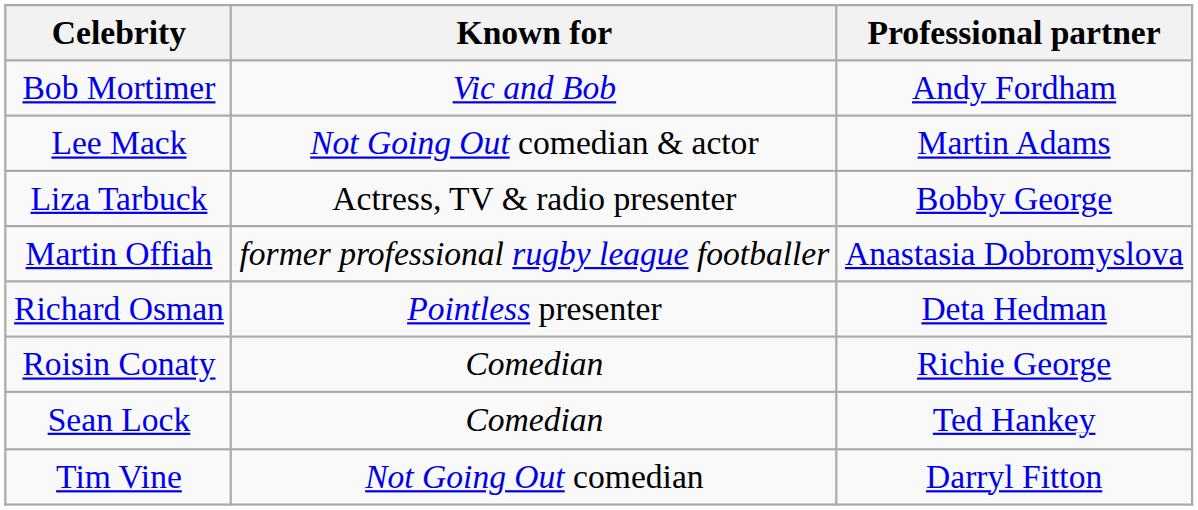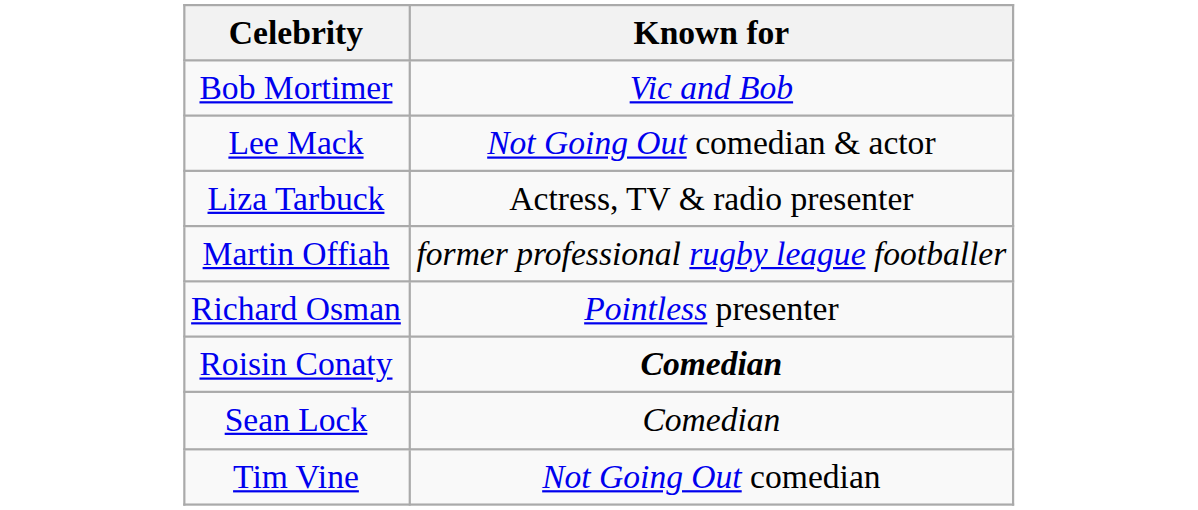- column: Professional partner | Andy Fordham | Martin Adams | Bobby George | Anastasia Dobromyslova | Deta Hedman | Richie George | Ted Hankey | Darryl Fitton
Roisin Conaty | Known for: normal -> bold
